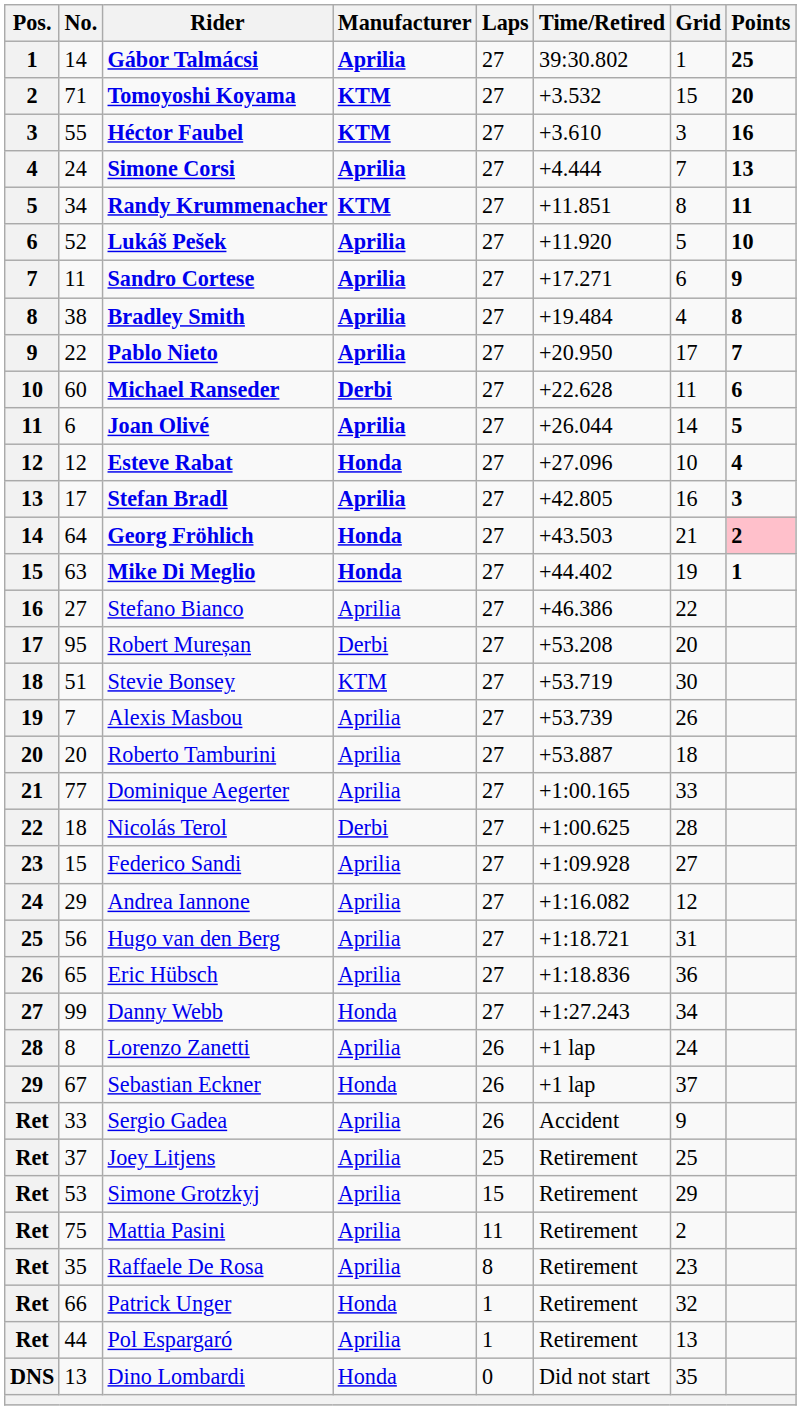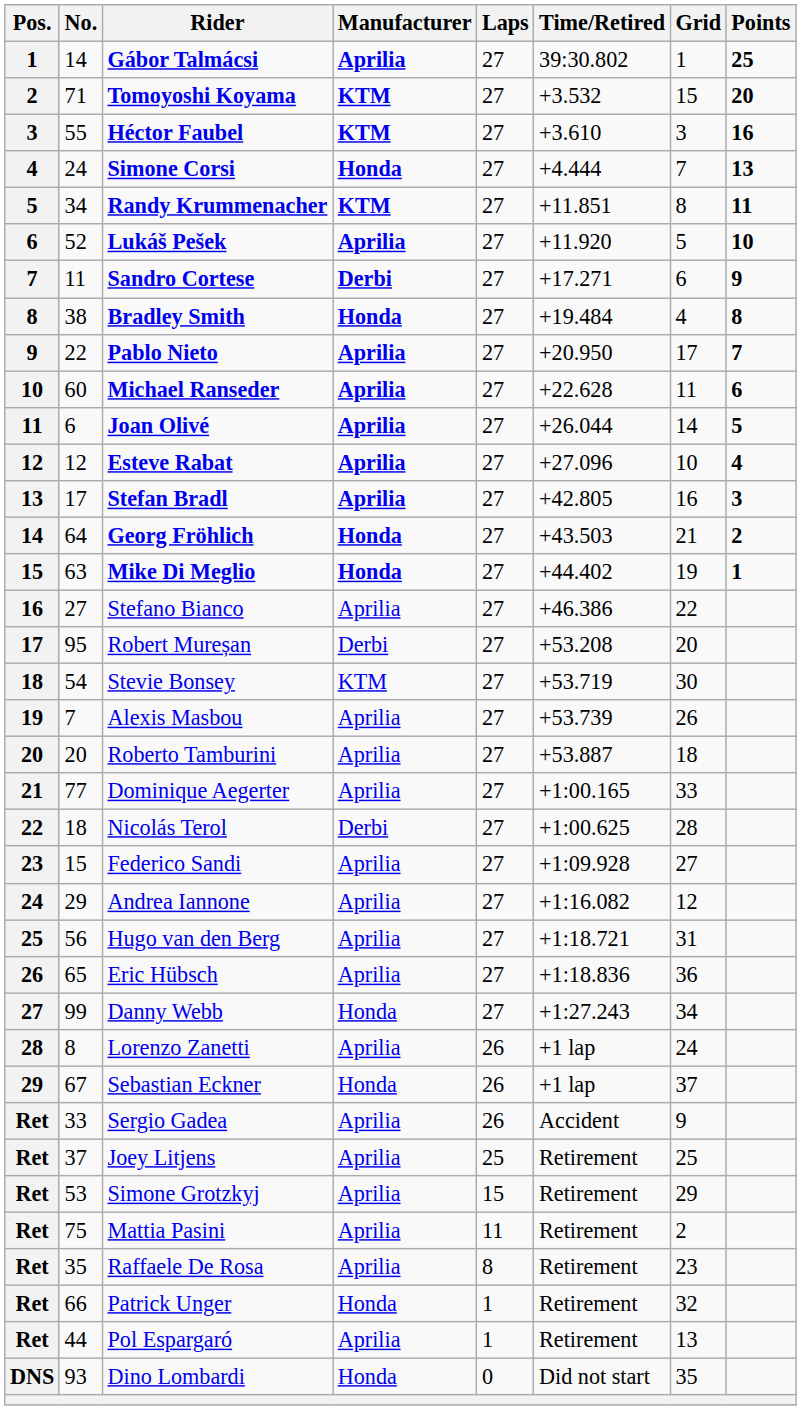Simone Corsi | Manufacturer: Aprilia -> Honda
Sandro Cortese | Manufacturer: Aprilia -> Derbi
Bradley Smith | Manufacturer: Aprilia -> Honda
Michael Ranseder | Manufacturer: Derbi -> Aprilia
Esteve Rabat | Manufacturer: Honda -> Aprilia
Georg Fröhlich | Points: pink background -> no background
Stevie Bonsey | No.: 51 -> 54
Dino Lombardi | No.: 13 -> 93
